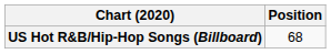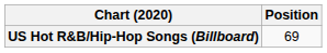US Hot R&B/Hip-Hop Songs (Billboard) | Position: 68 -> 69
